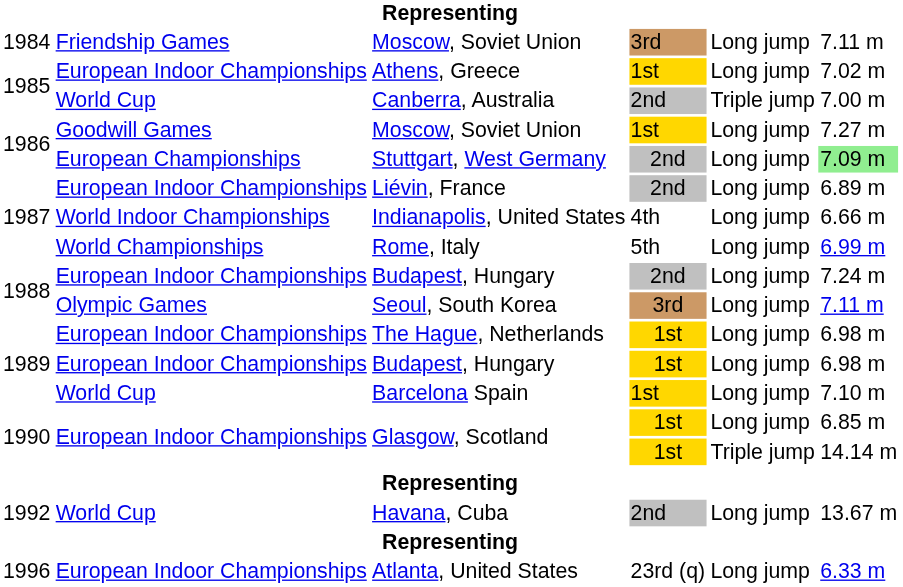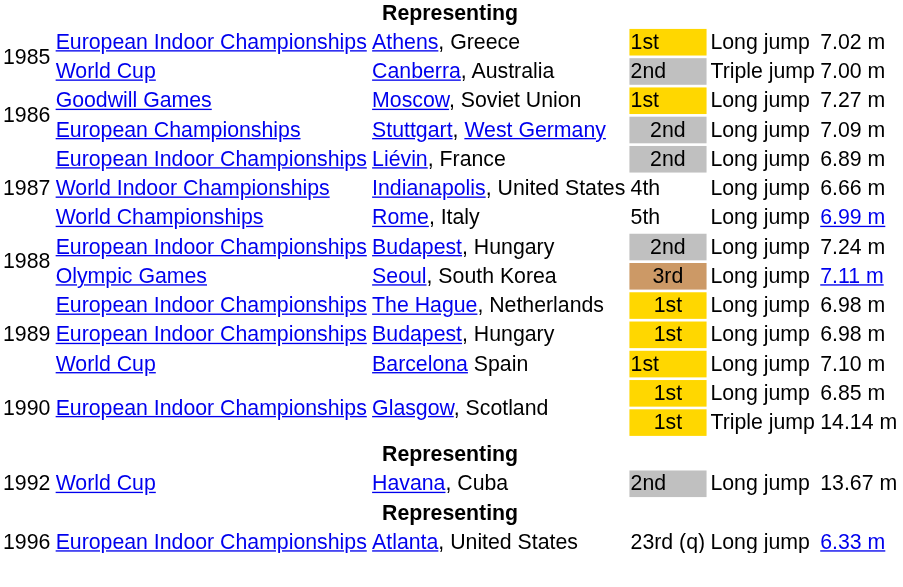- row: 1984 | Friendship Games | Moscow, Soviet Union | 3rd | Long jump | 7.11 m
Stuttgart, West Germany | column 6: lightgreen background -> no background
